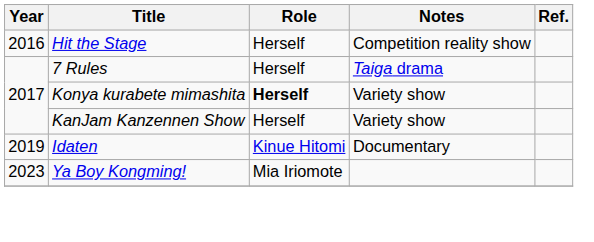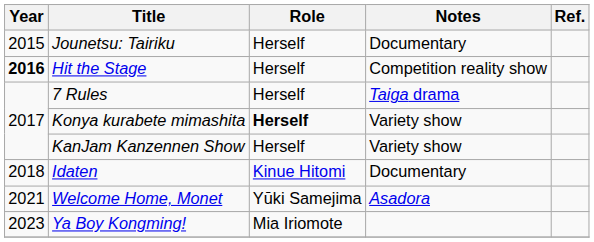+ row: 2015 | Jounetsu: Tairiku | Herself | Documentary
Hit the Stage | Year: normal -> bold
Idaten | Year: 2019 -> 2018
+ row: 2021 | Welcome Home, Monet | Yūki Samejima | Asadora
